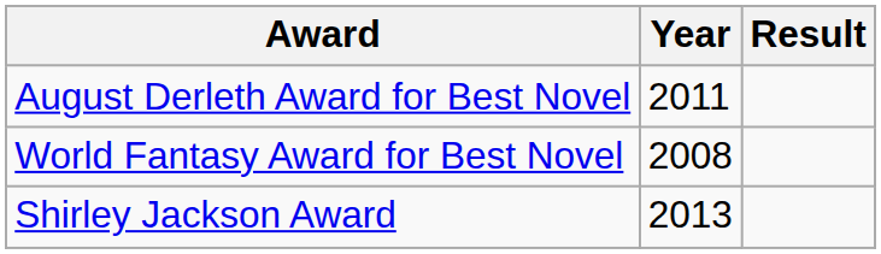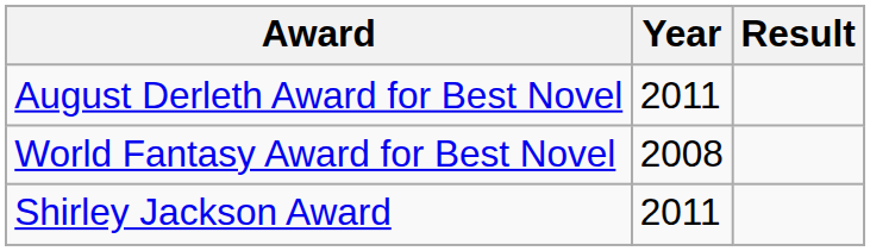Shirley Jackson Award | Year: 2013 -> 2011
